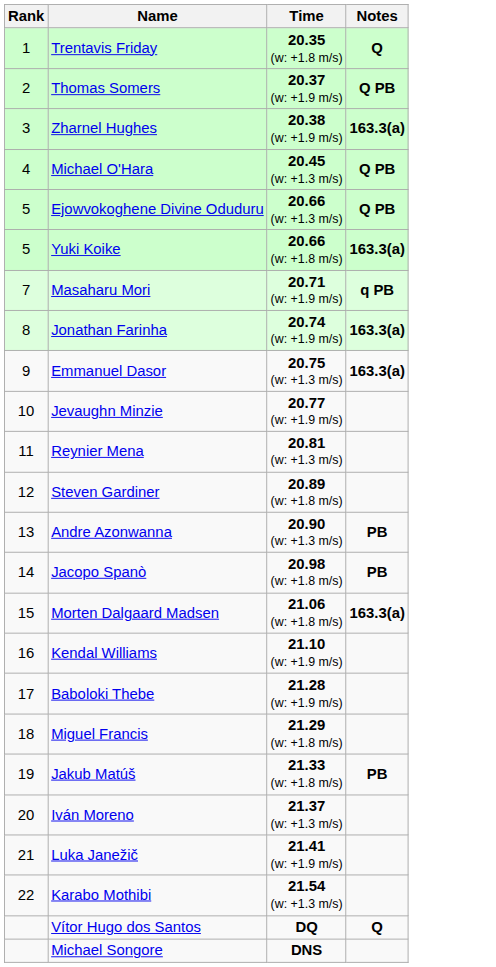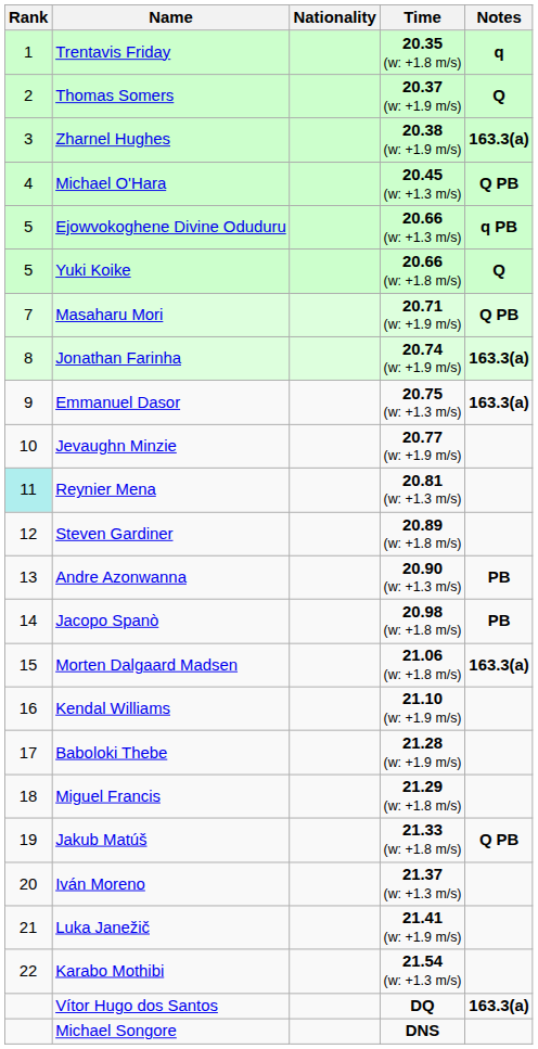+ column: Nationality
Trentavis Friday | Notes: Q -> q
Thomas Somers | Notes: Q PB -> Q
Ejowvokoghene Divine Oduduru | Notes: Q PB -> q PB
Yuki Koike | Notes: 163.3(a) -> Q
Masaharu Mori | Notes: q PB -> Q PB
Reynier Mena | Rank: no background -> paleturquoise background
Jakub Matúš | Notes: PB -> Q PB
Vítor Hugo dos Santos | Notes: Q -> 163.3(a)
